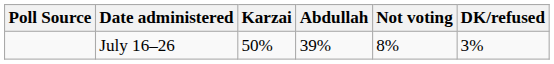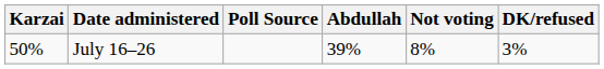columns swapped: Poll Source <-> Karzai
